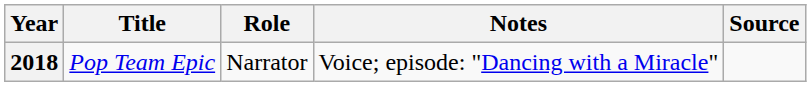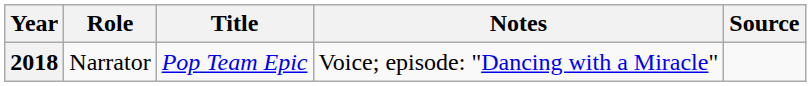columns swapped: Title <-> Role
